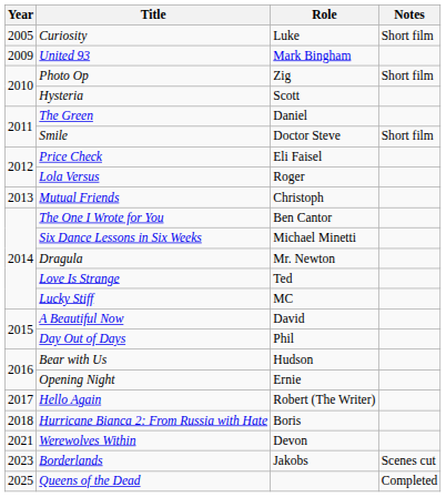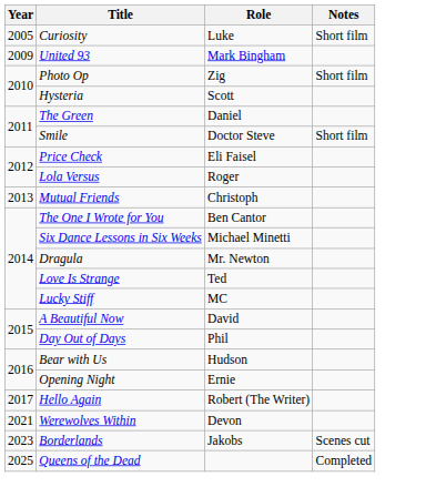- row: 2018 | Hurricane Bianca 2: From Russia with Hate | Boris
